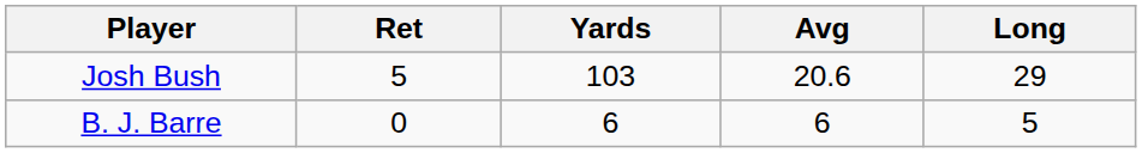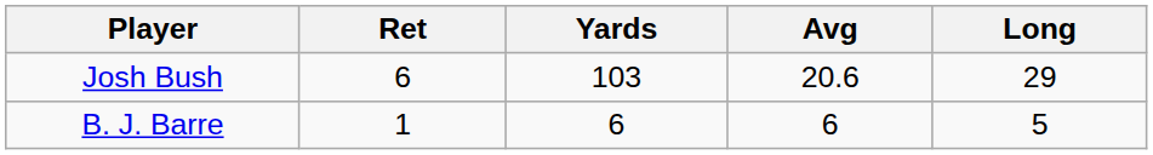Josh Bush | Ret: 5 -> 6
B. J. Barre | Ret: 0 -> 1
